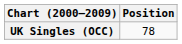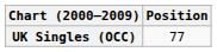UK Singles (OCC) | Position: 78 -> 77
